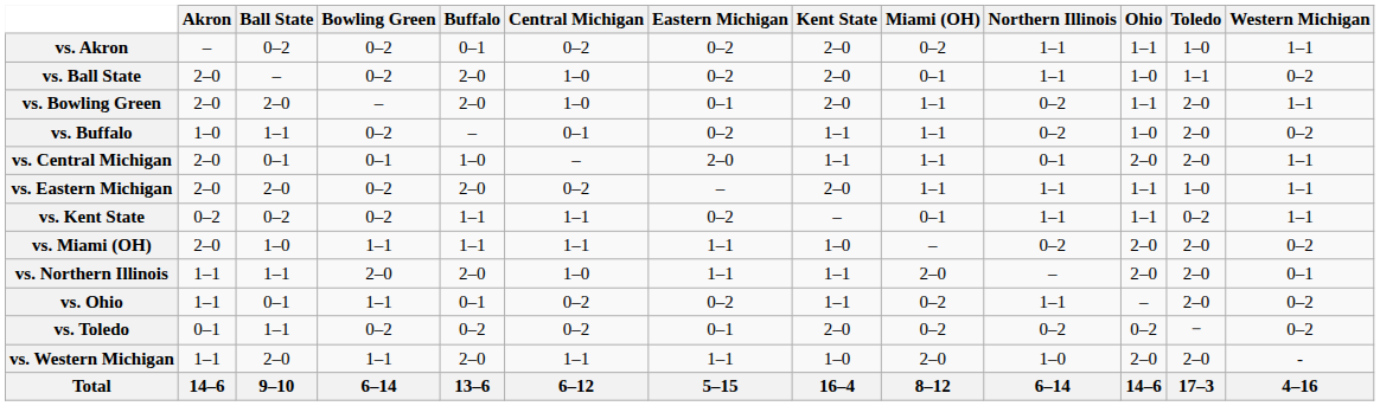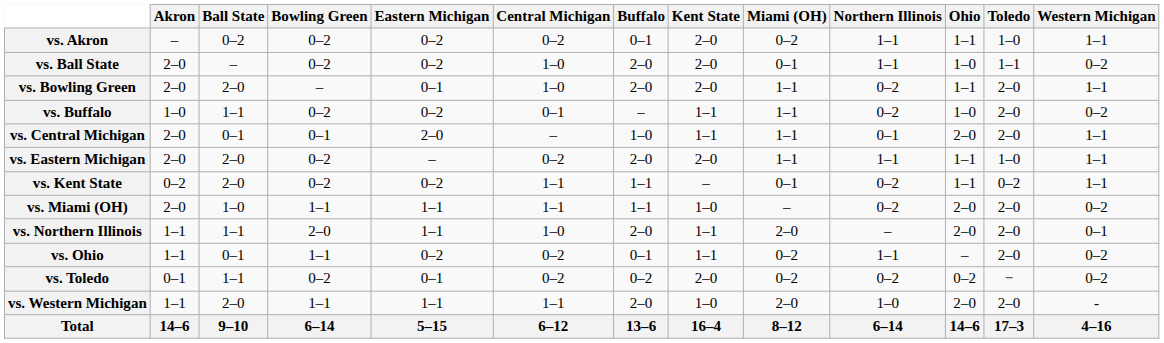columns swapped: Buffalo <-> Eastern Michigan
vs. Kent State | Ball State: 0–2 -> 2–0
vs. Kent State | Northern Illinois: 1–1 -> 0–2
